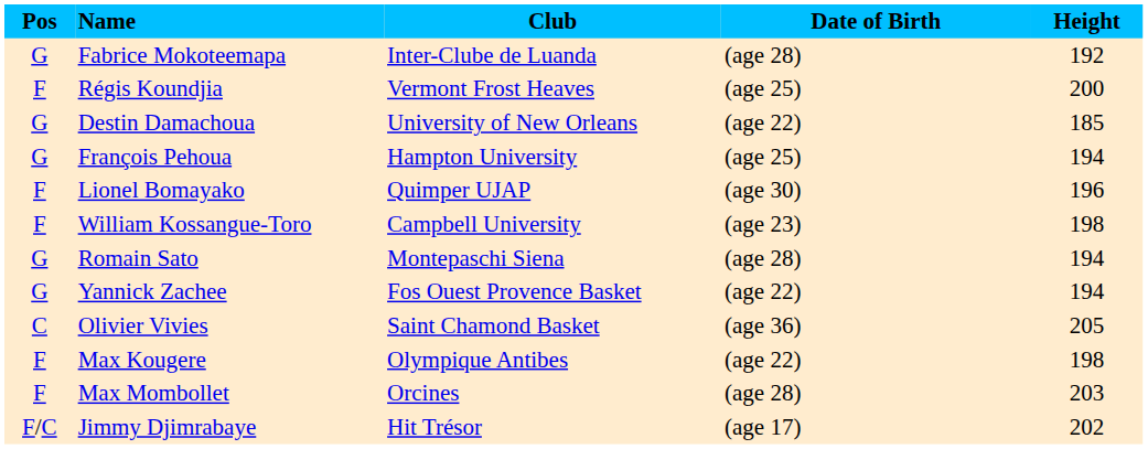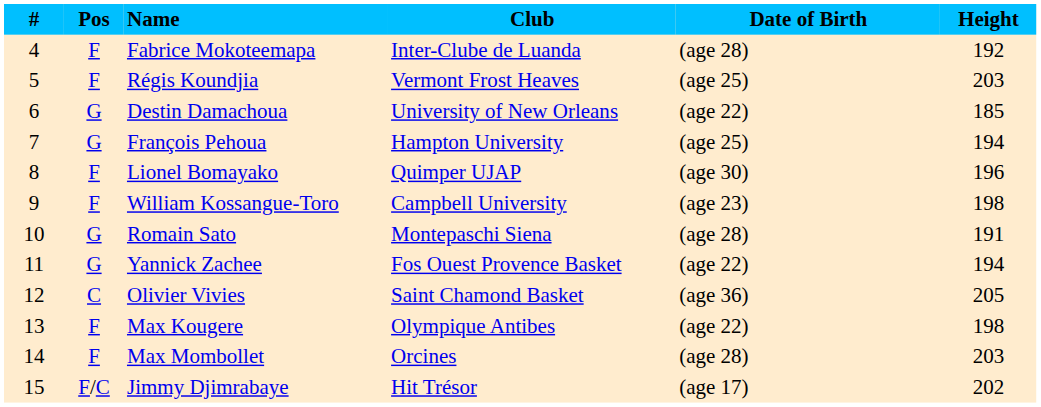+ column: # | 4 | 5 | 6 | 7 | 8 | 9 | 10 | 11 | 12 | 13 | 14 | 15
Fabrice Mokoteemapa | Pos: G -> F
Régis Koundjia | Height: 200 -> 203
Romain Sato | Height: 194 -> 191
